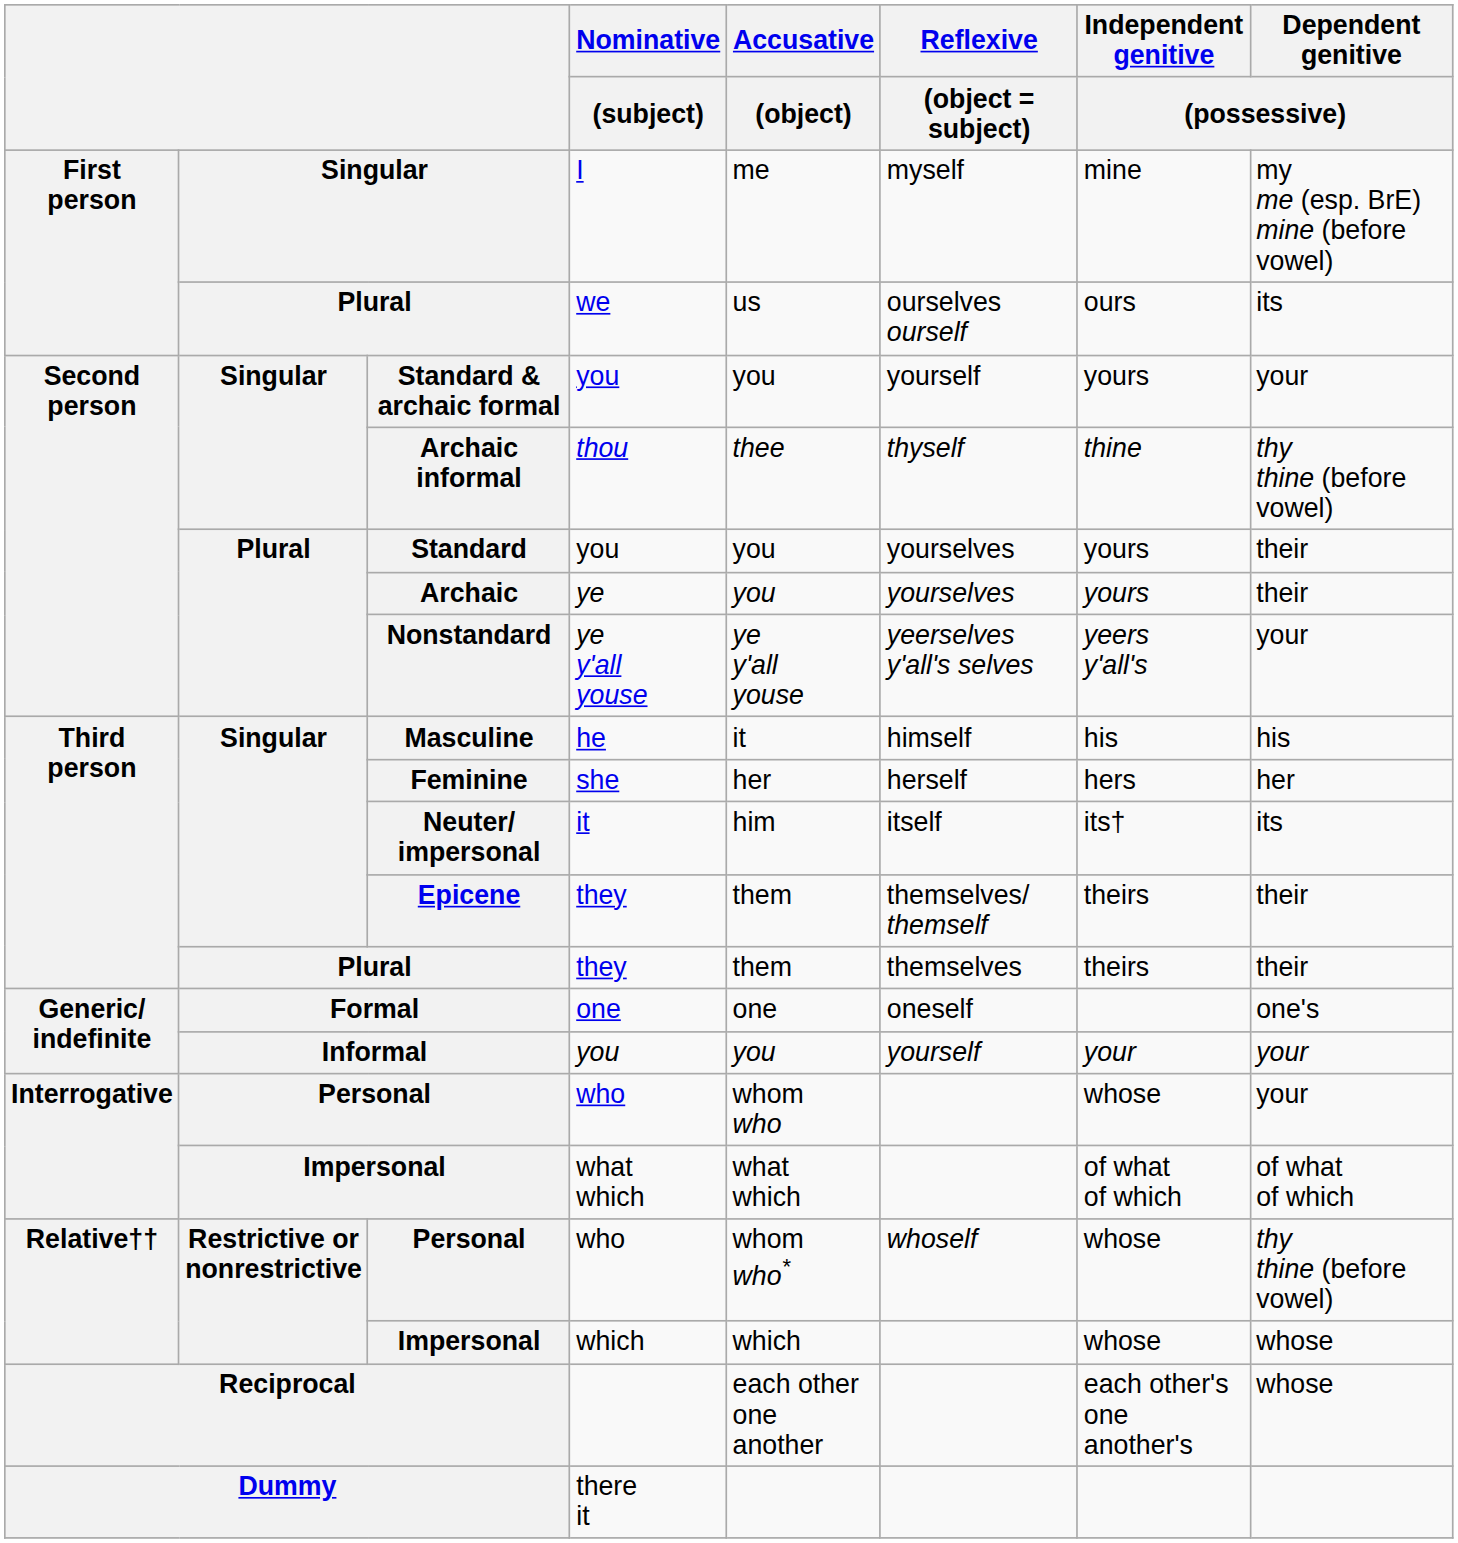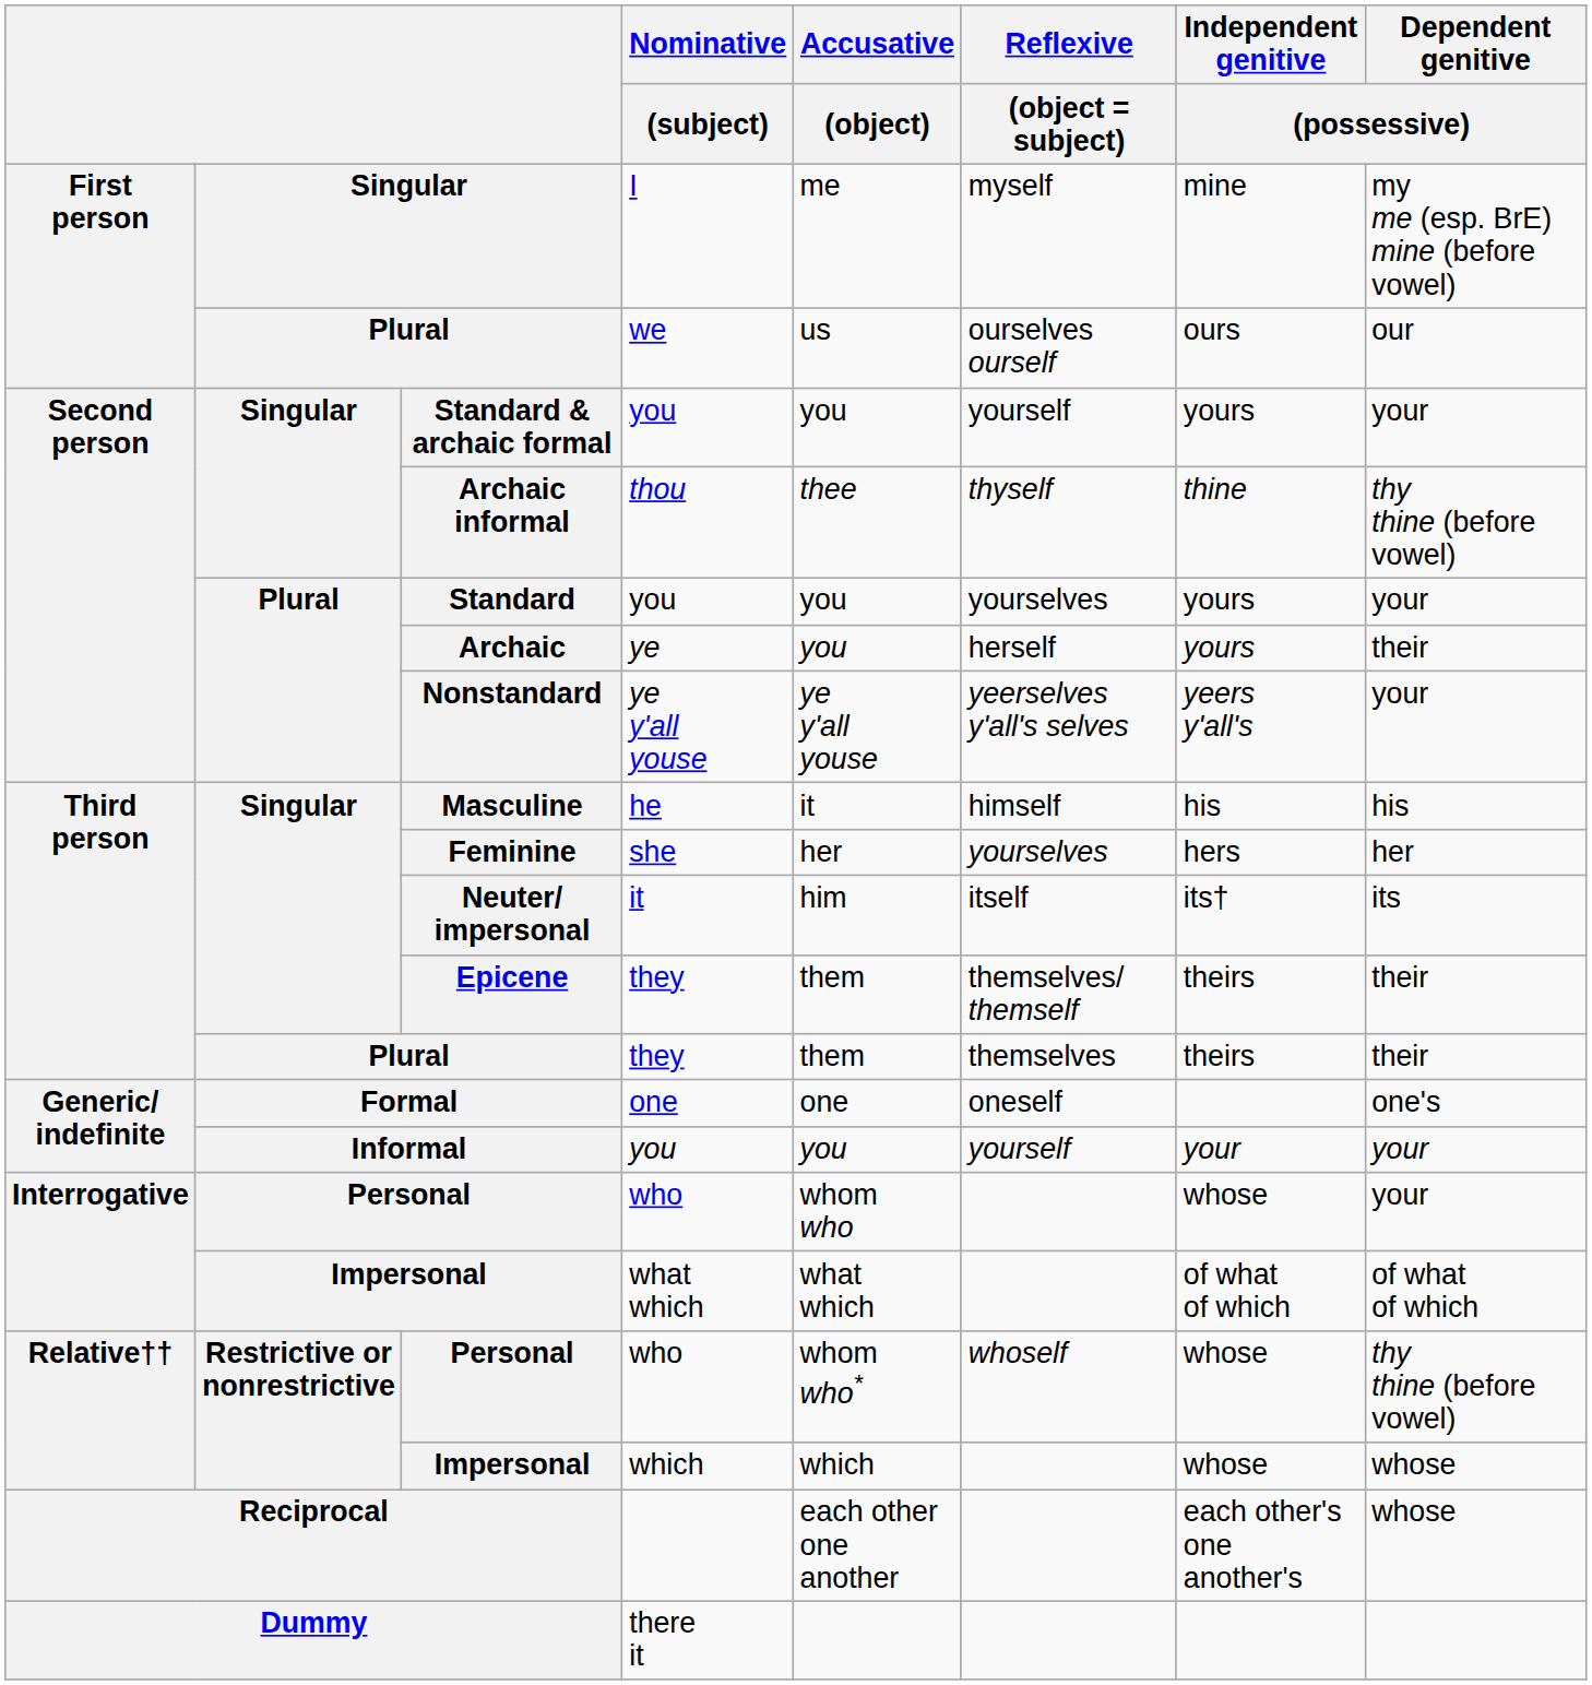First person / Plural | Dependent genitive / (possessive): its -> our
Standard | Dependent genitive / (possessive): their -> your
Archaic | Reflexive / (object = subject): yourselves -> herself
Feminine | Reflexive / (object = subject): herself -> yourselves
